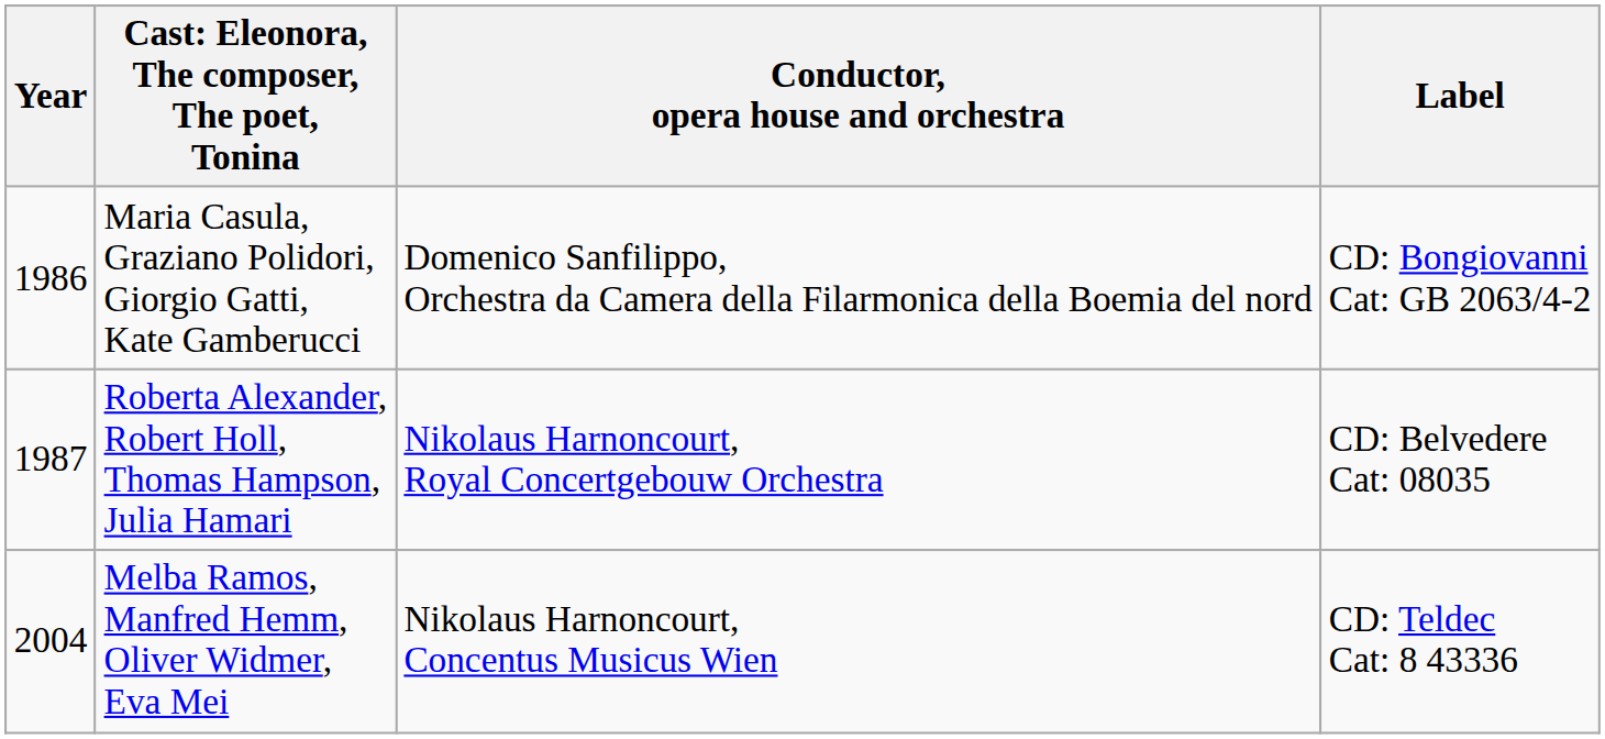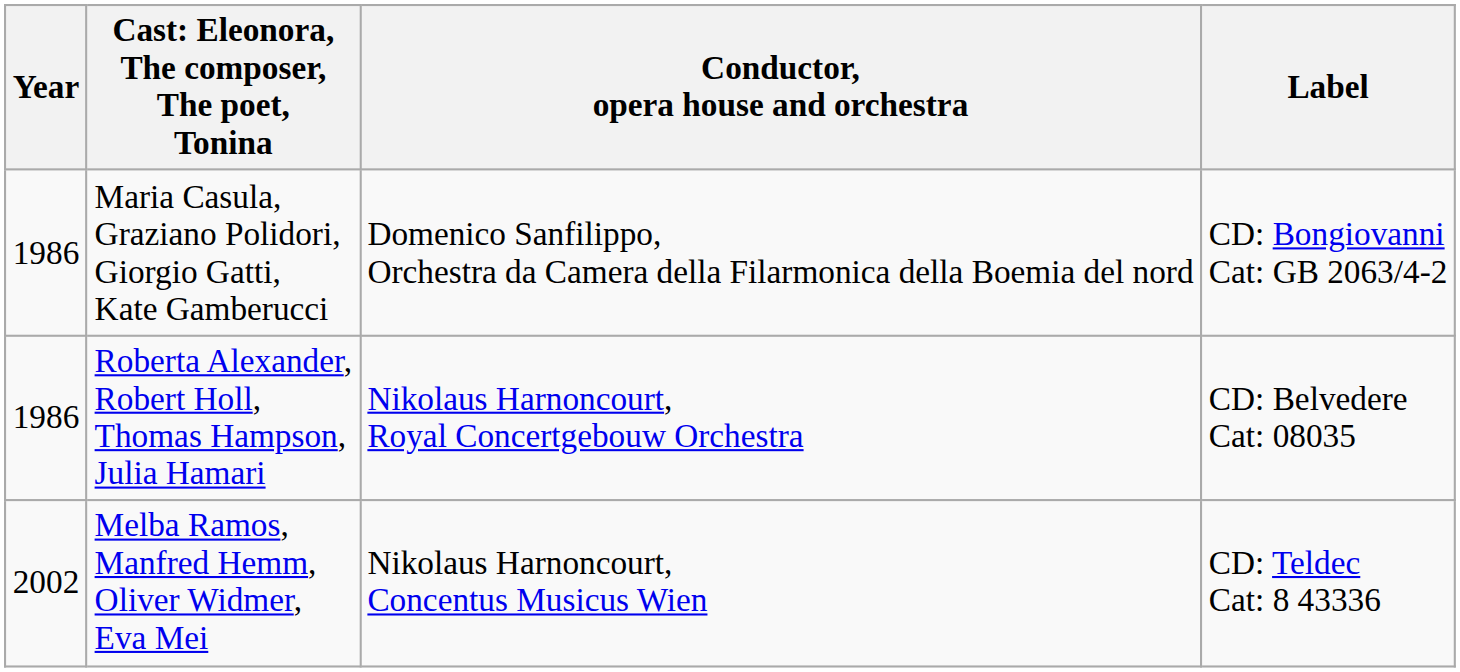Roberta Alexander, Robert Holl, Thomas Hampson, Julia Hamari | Year: 1987 -> 1986
Melba Ramos, Manfred Hemm, Oliver Widmer, Eva Mei | Year: 2004 -> 2002
